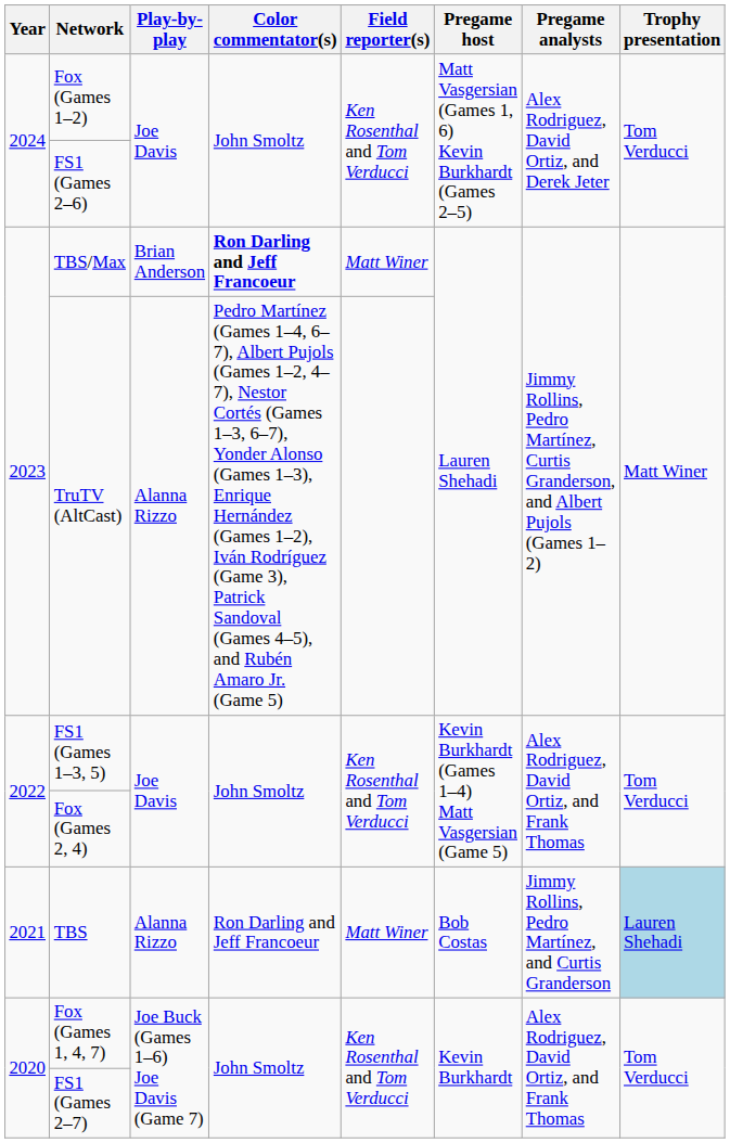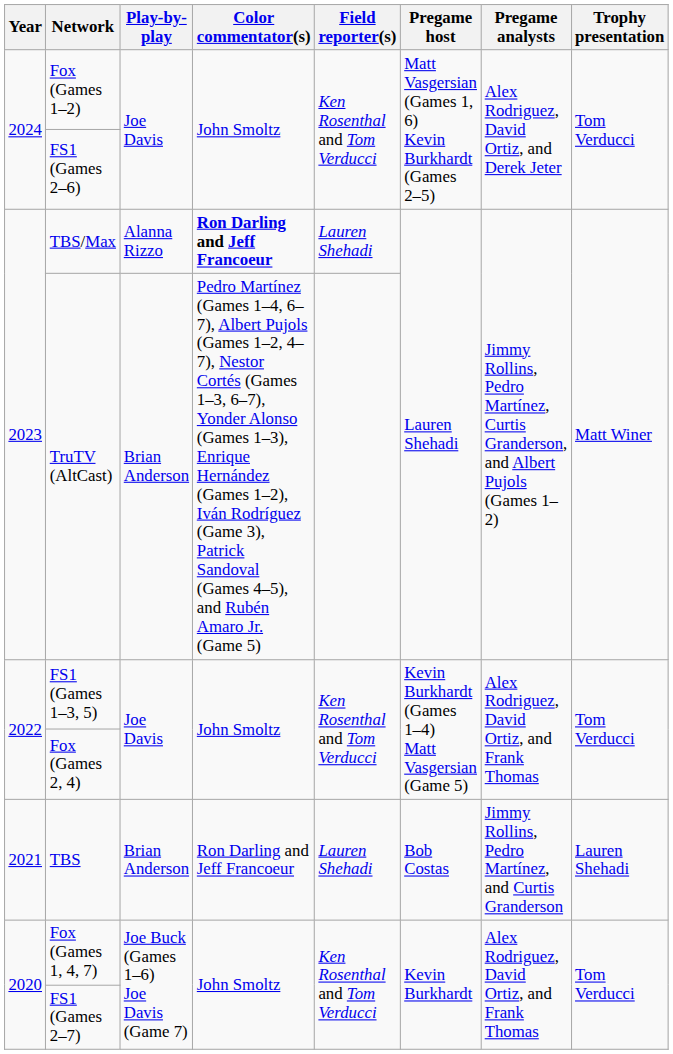TBS/Max | Play-by-play: Brian Anderson -> Alanna Rizzo
TBS/Max | Field reporter(s): Matt Winer -> Lauren Shehadi
TruTV (AltCast) | Play-by-play: Alanna Rizzo -> Brian Anderson
TBS | Play-by-play: Alanna Rizzo -> Brian Anderson
TBS | Field reporter(s): Matt Winer -> Lauren Shehadi
TBS | Trophy presentation: lightblue background -> no background
